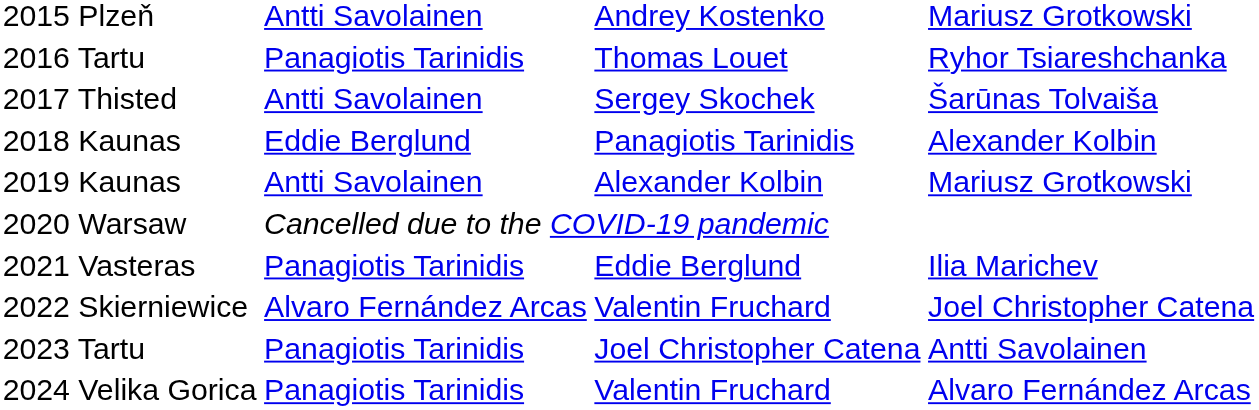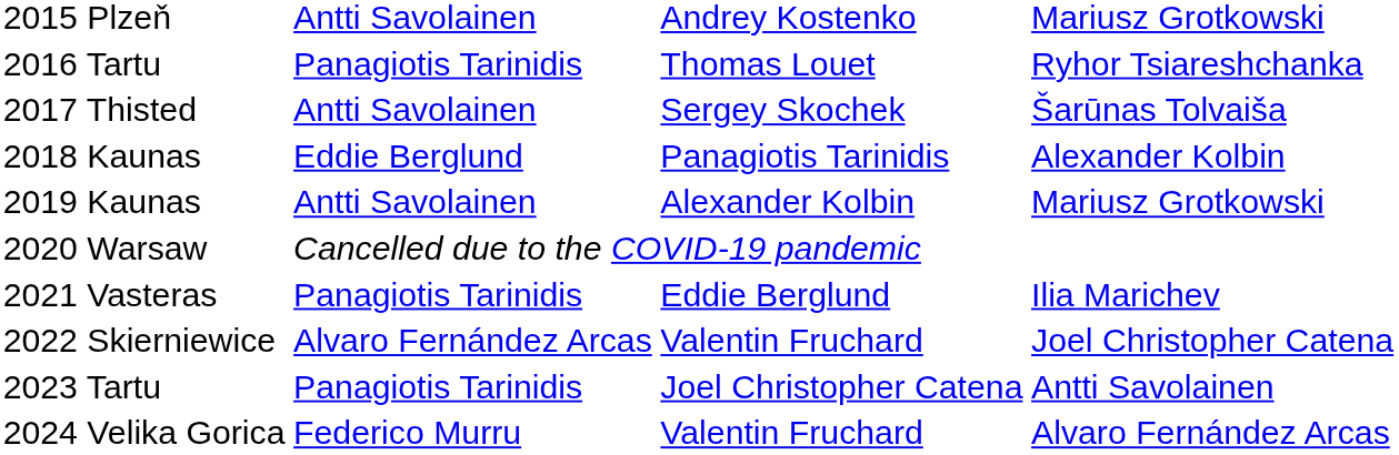2024 Velika Gorica | column 2: Panagiotis Tarinidis -> Federico Murru
